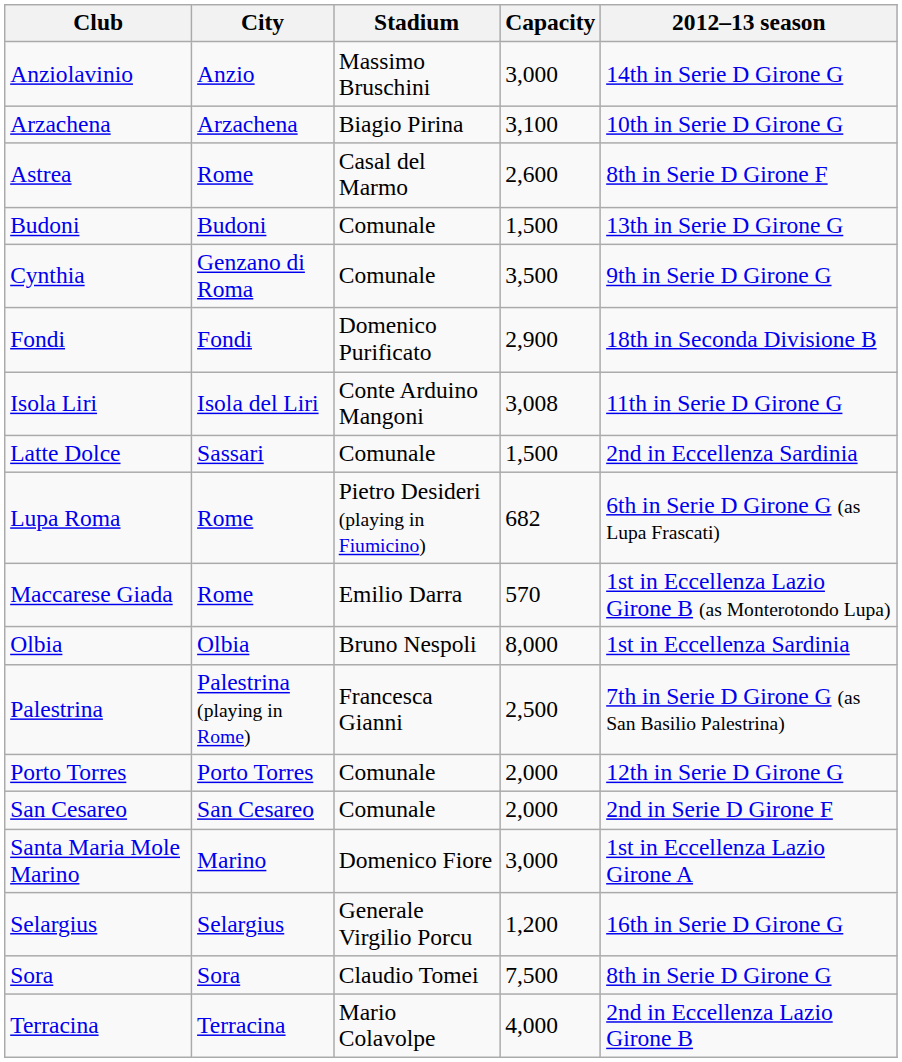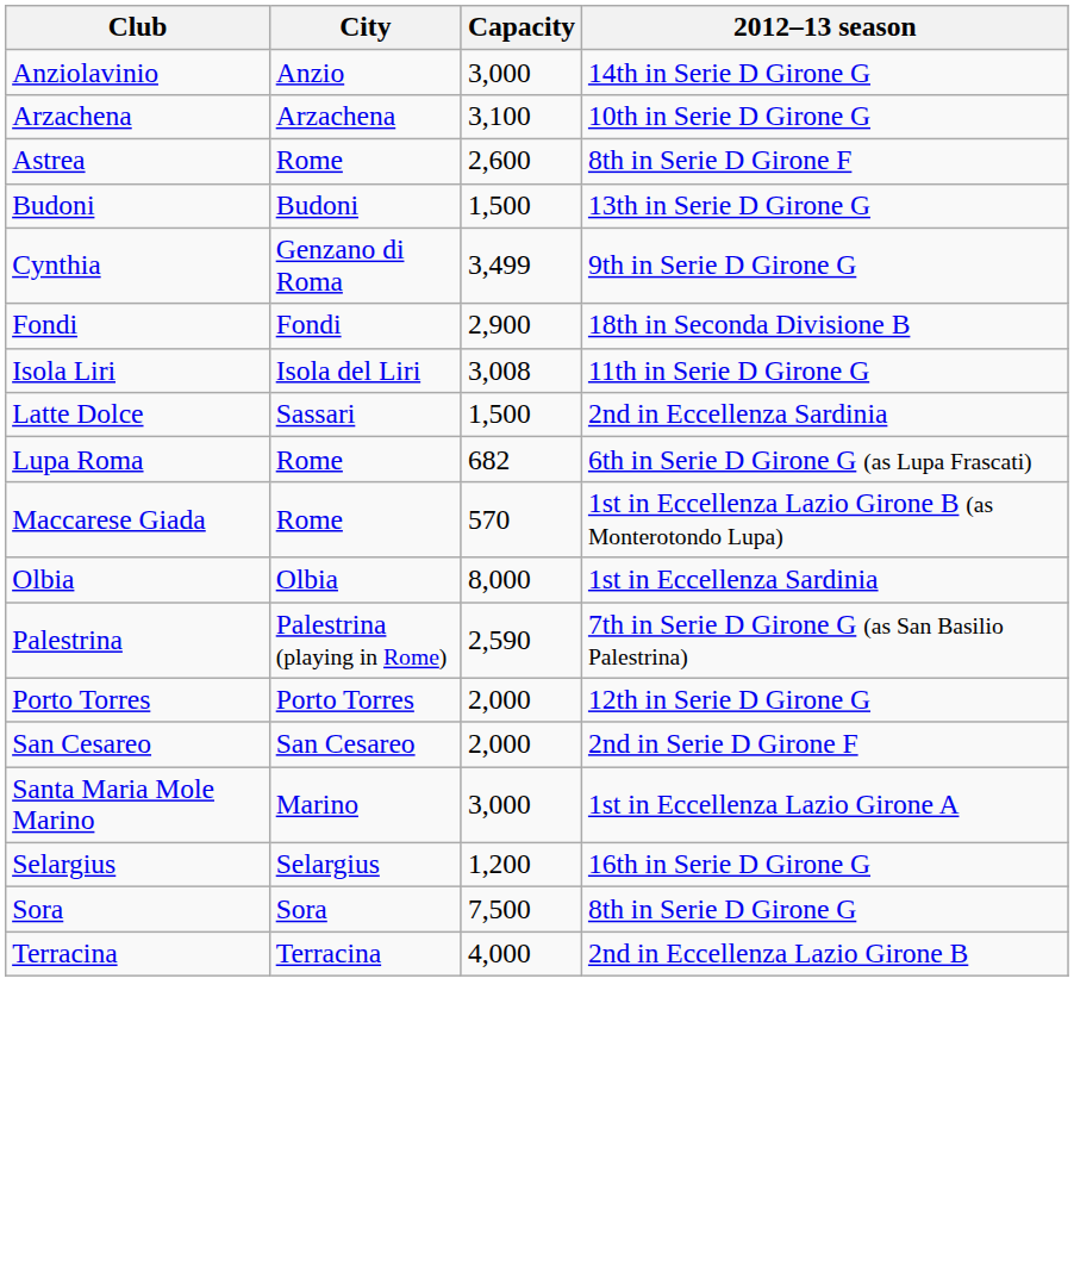- column: Stadium | Massimo Bruschini | Biagio Pirina | Casal del Marmo | Comunale | Comunale | Domenico Purificato | Conte Arduino Mangoni | Comunale | Pietro Desideri (playing in Fiumicino) | Emilio Darra | Bruno Nespoli | Francesca Gianni | Comunale | Comunale | Domenico Fiore | Generale Virgilio Porcu | Claudio Tomei | Mario Colavolpe
Cynthia | Capacity: 3,500 -> 3,499
Palestrina | Capacity: 2,500 -> 2,590
